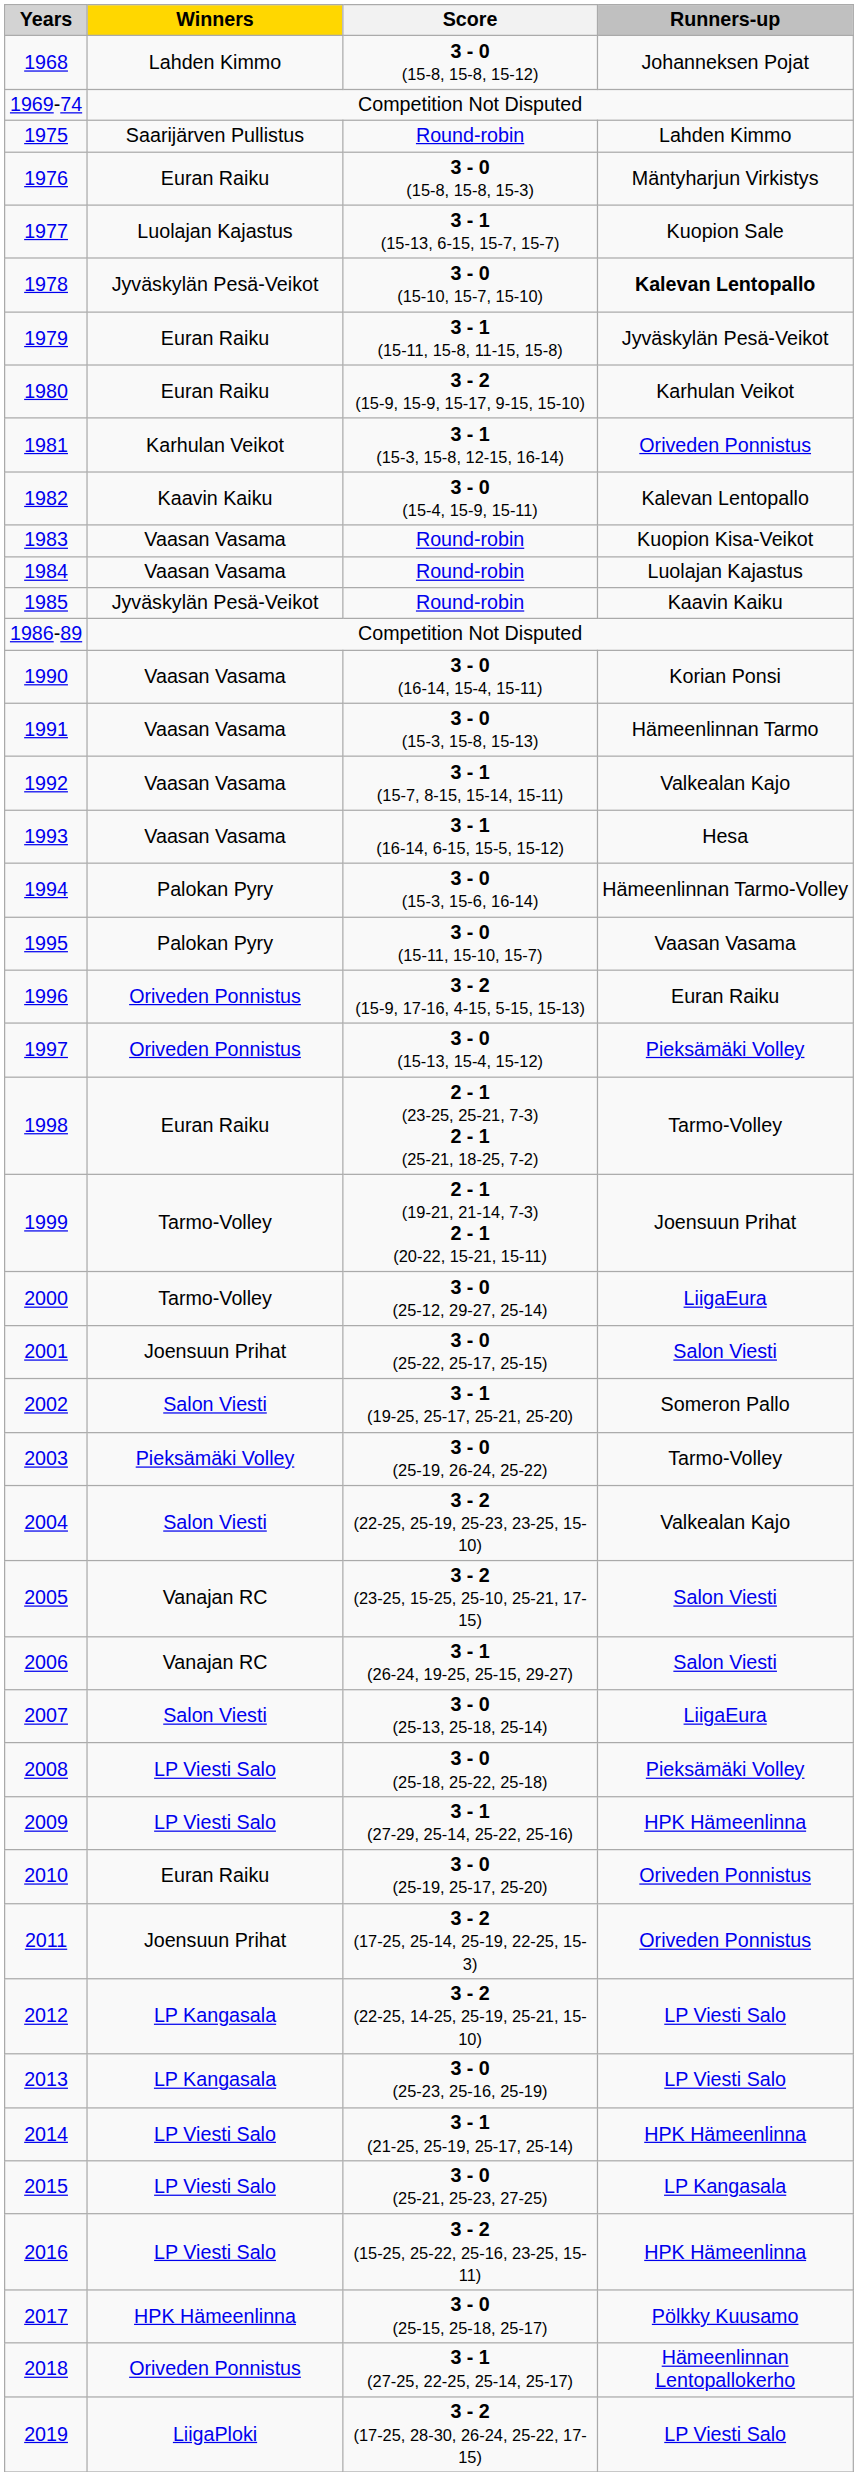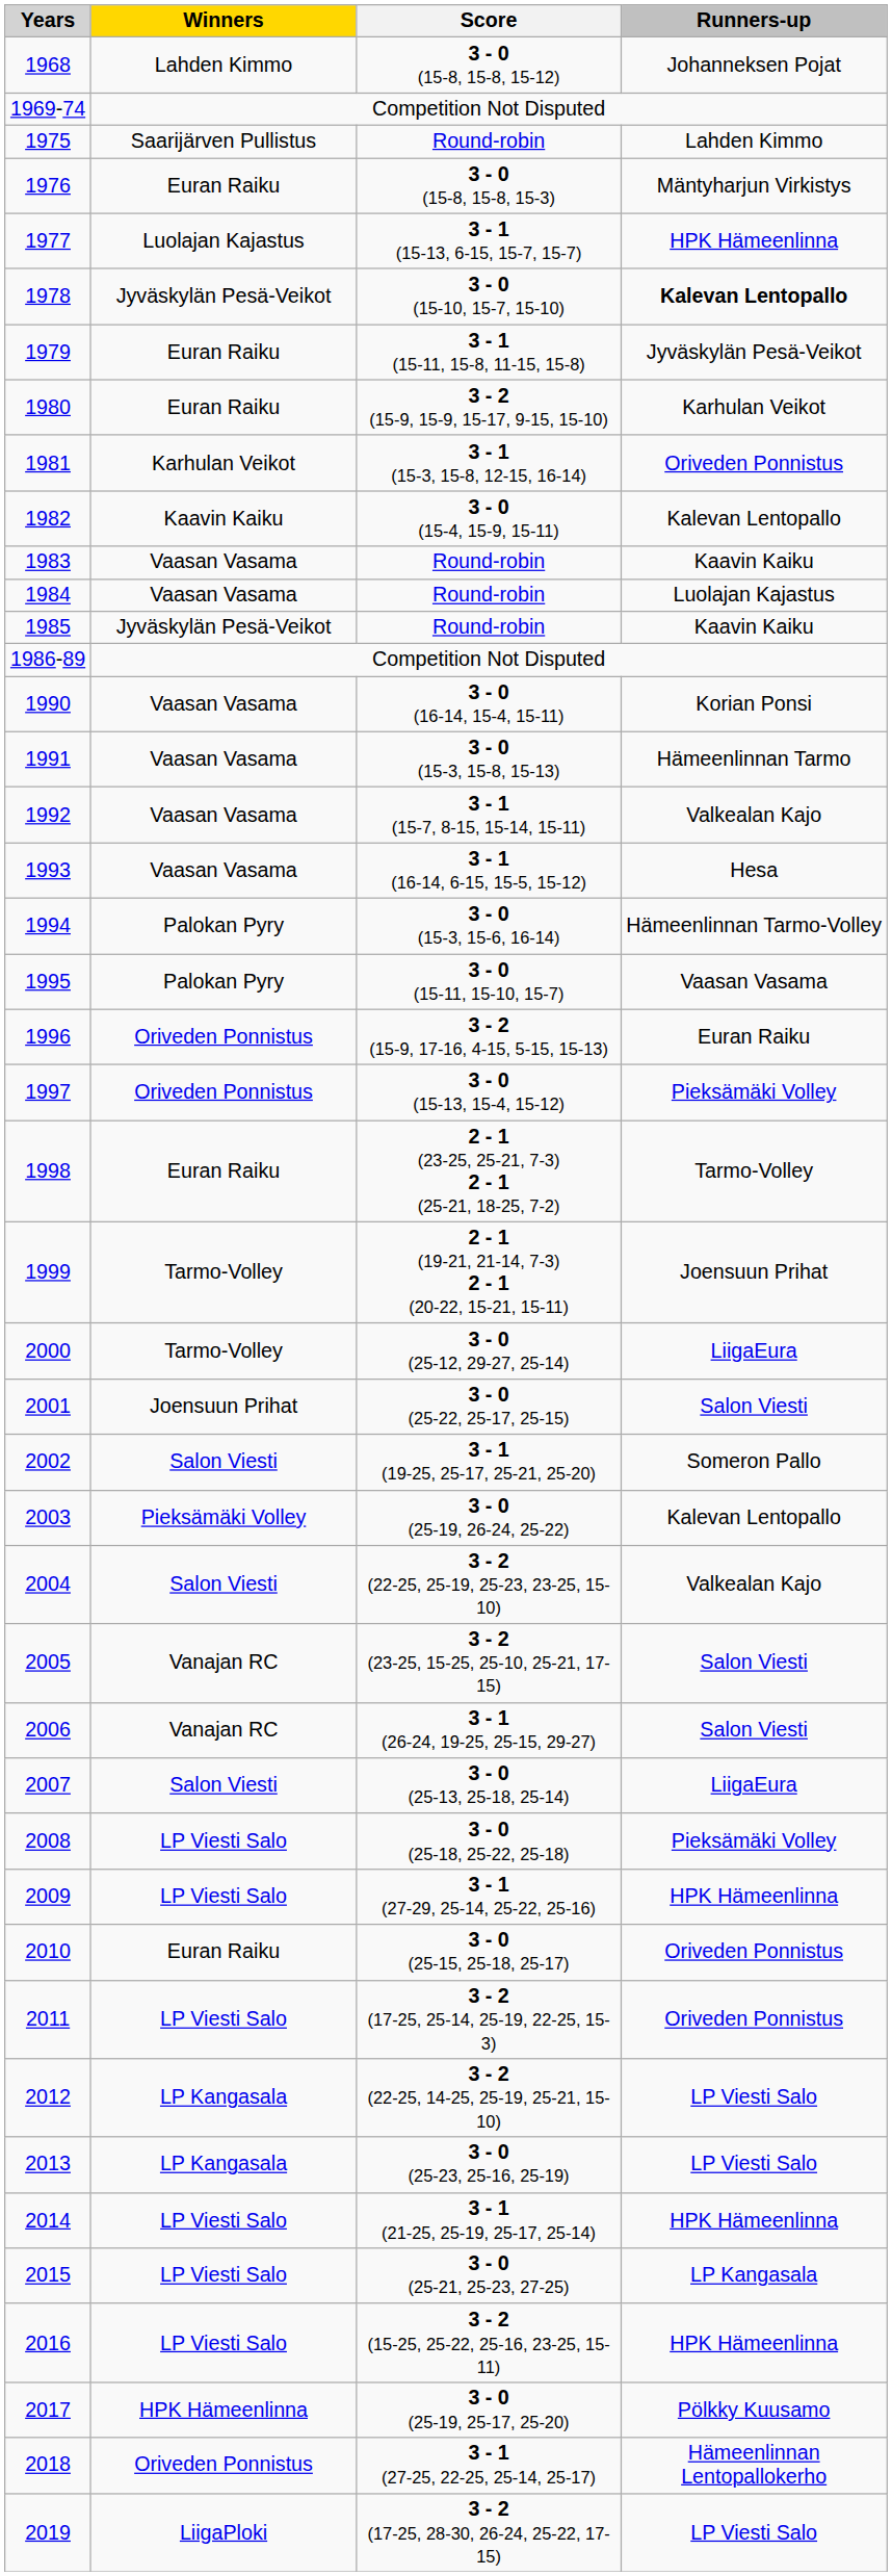1977 | Runners-up: Kuopion Sale -> HPK Hämeenlinna
1983 | Runners-up: Kuopion Kisa-Veikot -> Kaavin Kaiku
2003 | Runners-up: Tarmo-Volley -> Kalevan Lentopallo
2010 | Score: 3 - 0 (25-19, 25-17, 25-20) -> 3 - 0 (25-15, 25-18, 25-17)
2011 | Winners: Joensuun Prihat -> LP Viesti Salo
2017 | Score: 3 - 0 (25-15, 25-18, 25-17) -> 3 - 0 (25-19, 25-17, 25-20)
